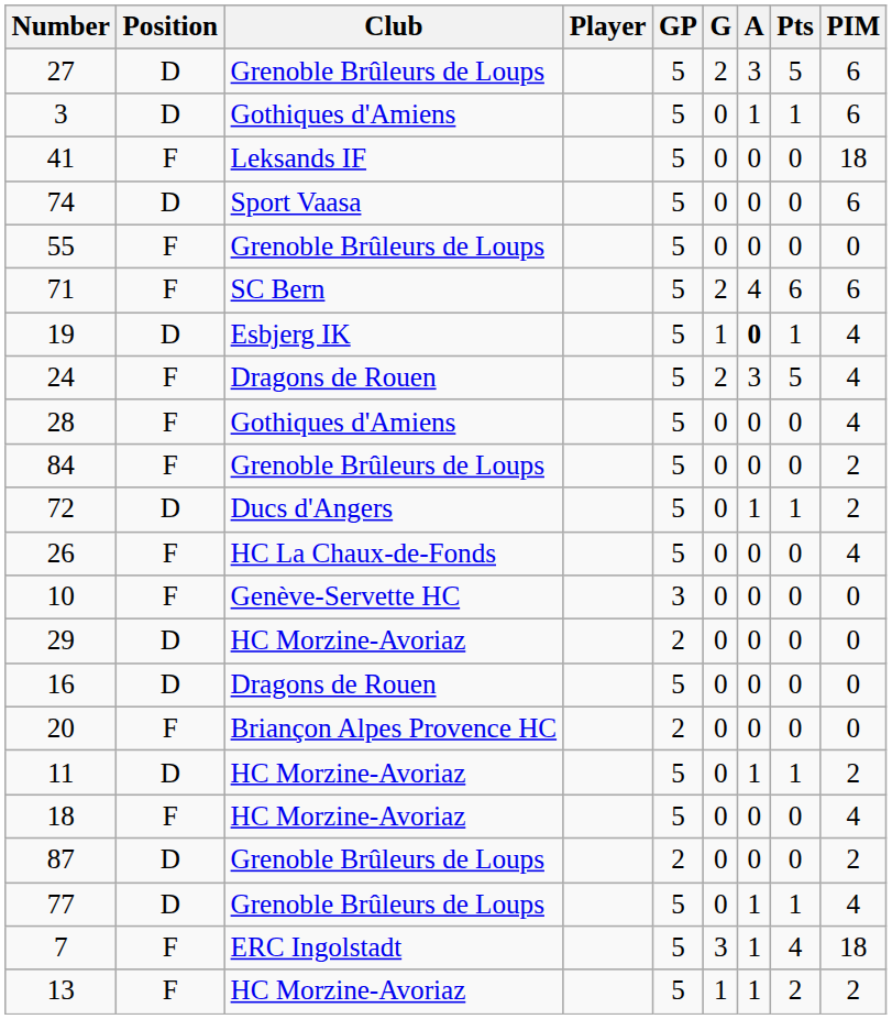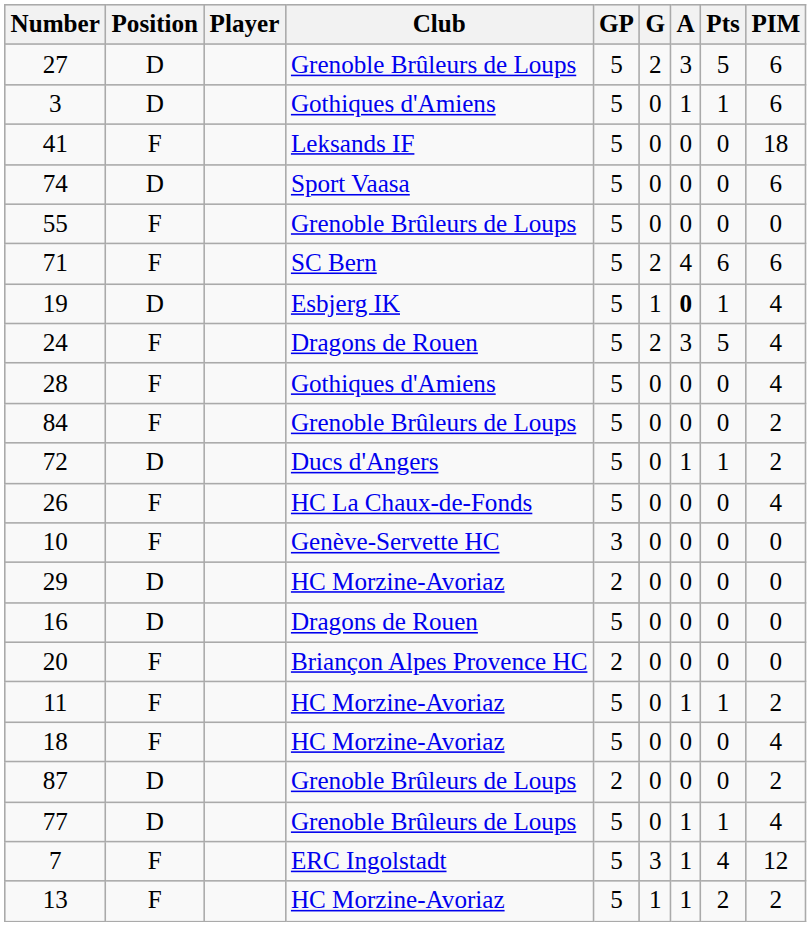columns swapped: Player <-> Club
11 | Position: D -> F
7 | PIM: 18 -> 12
